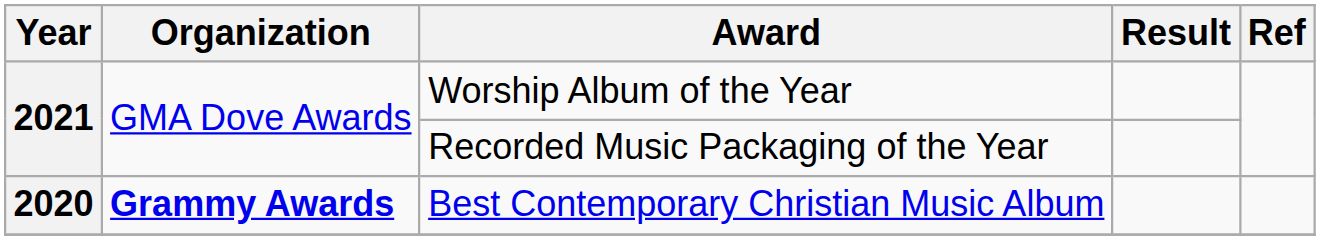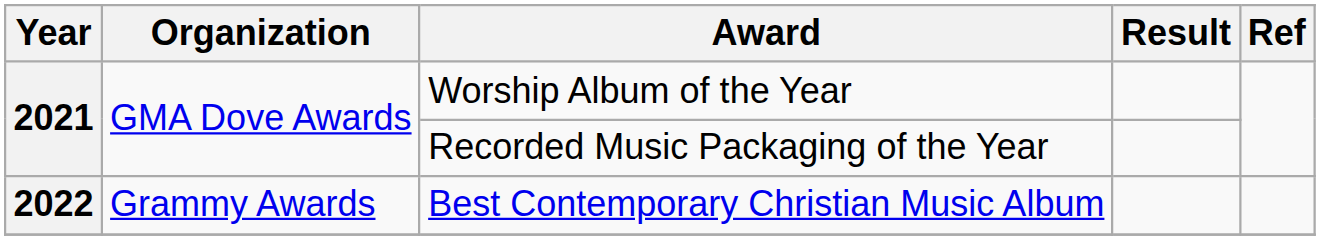Best Contemporary Christian Music Album | Year: 2020 -> 2022
Best Contemporary Christian Music Album | Organization: bold -> normal
